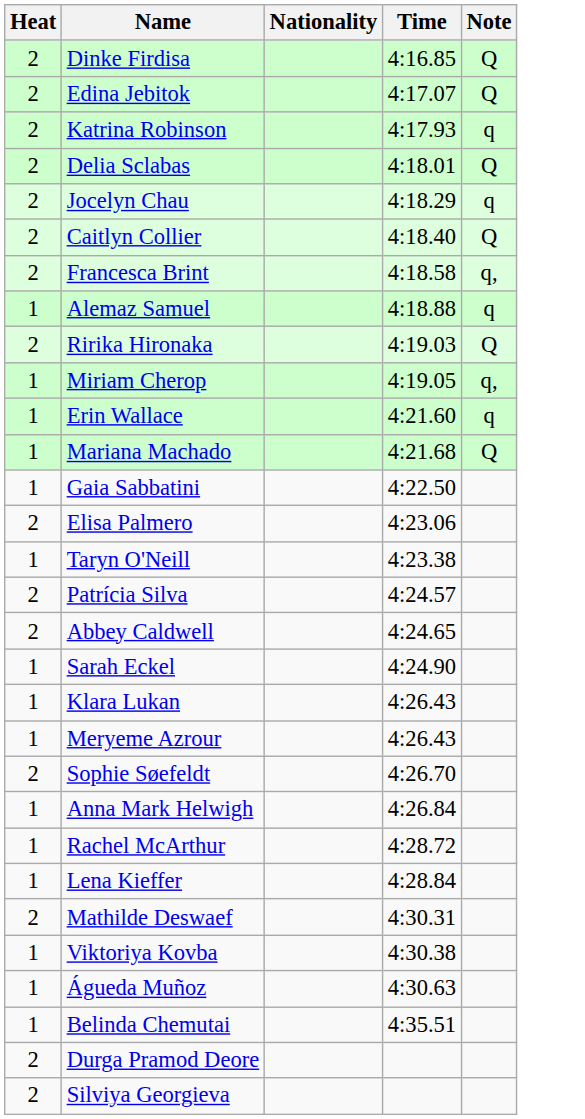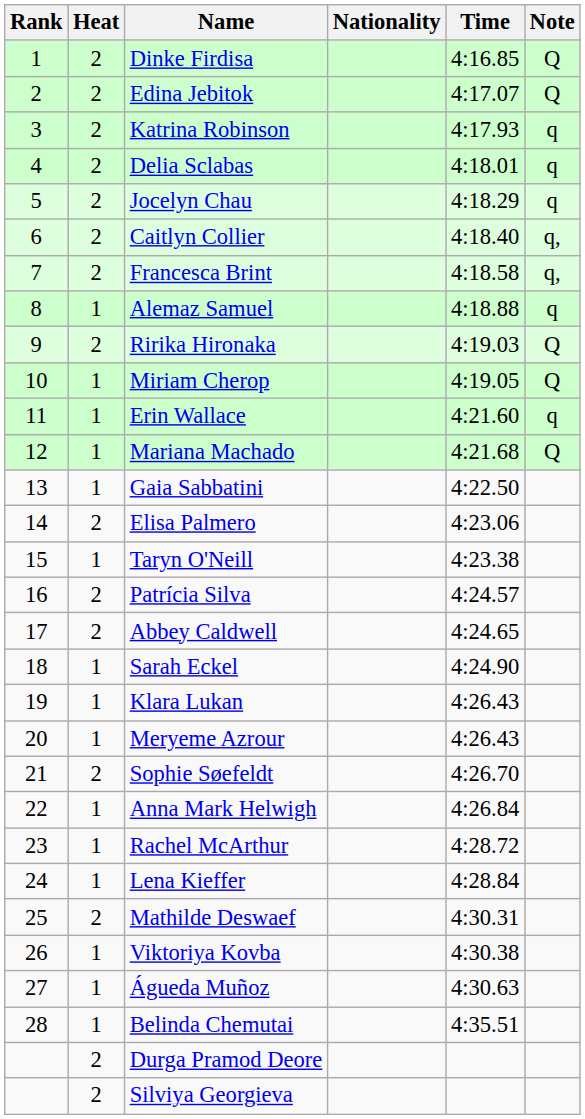+ column: Rank | 1 | 2 | 3 | 4 | 5 | 6 | 7 | 8 | 9 | 10 | 11 | 12 | 13 | 14 | 15 | 16 | 17 | 18 | 19 | 20 | 21 | 22 | 23 | 24 | 25 | 26 | 27 | 28
Delia Sclabas | Note: Q -> q
Caitlyn Collier | Note: Q -> q,
Miriam Cherop | Note: q, -> Q
